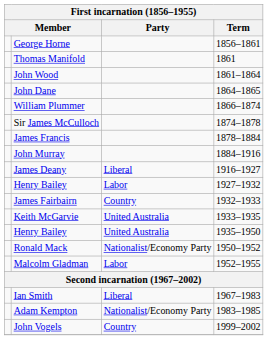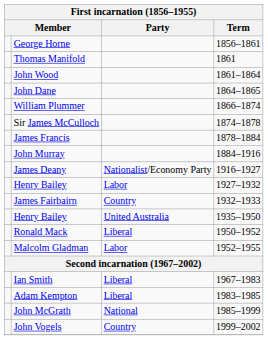James Deany | Party: Liberal -> Nationalist/Economy Party
- row: Keith McGarvie | United Australia | 1933–1935
Ronald Mack | Party: Nationalist/Economy Party -> Liberal
Adam Kempton | Party: Nationalist/Economy Party -> Liberal
+ row: John McGrath | National | 1985–1999
